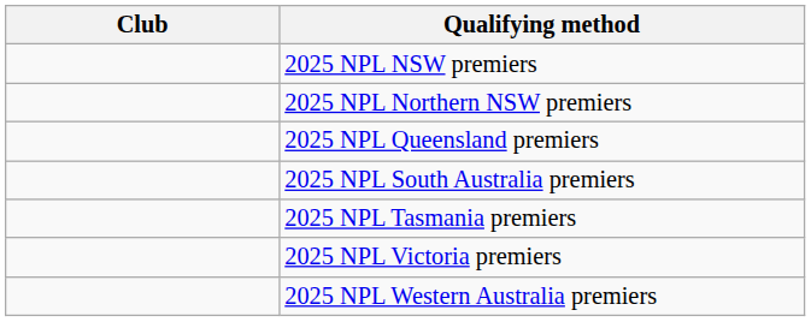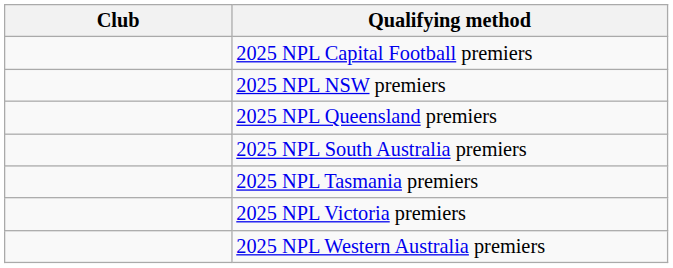+ row: 2025 NPL Capital Football premiers
- row: 2025 NPL Northern NSW premiers
